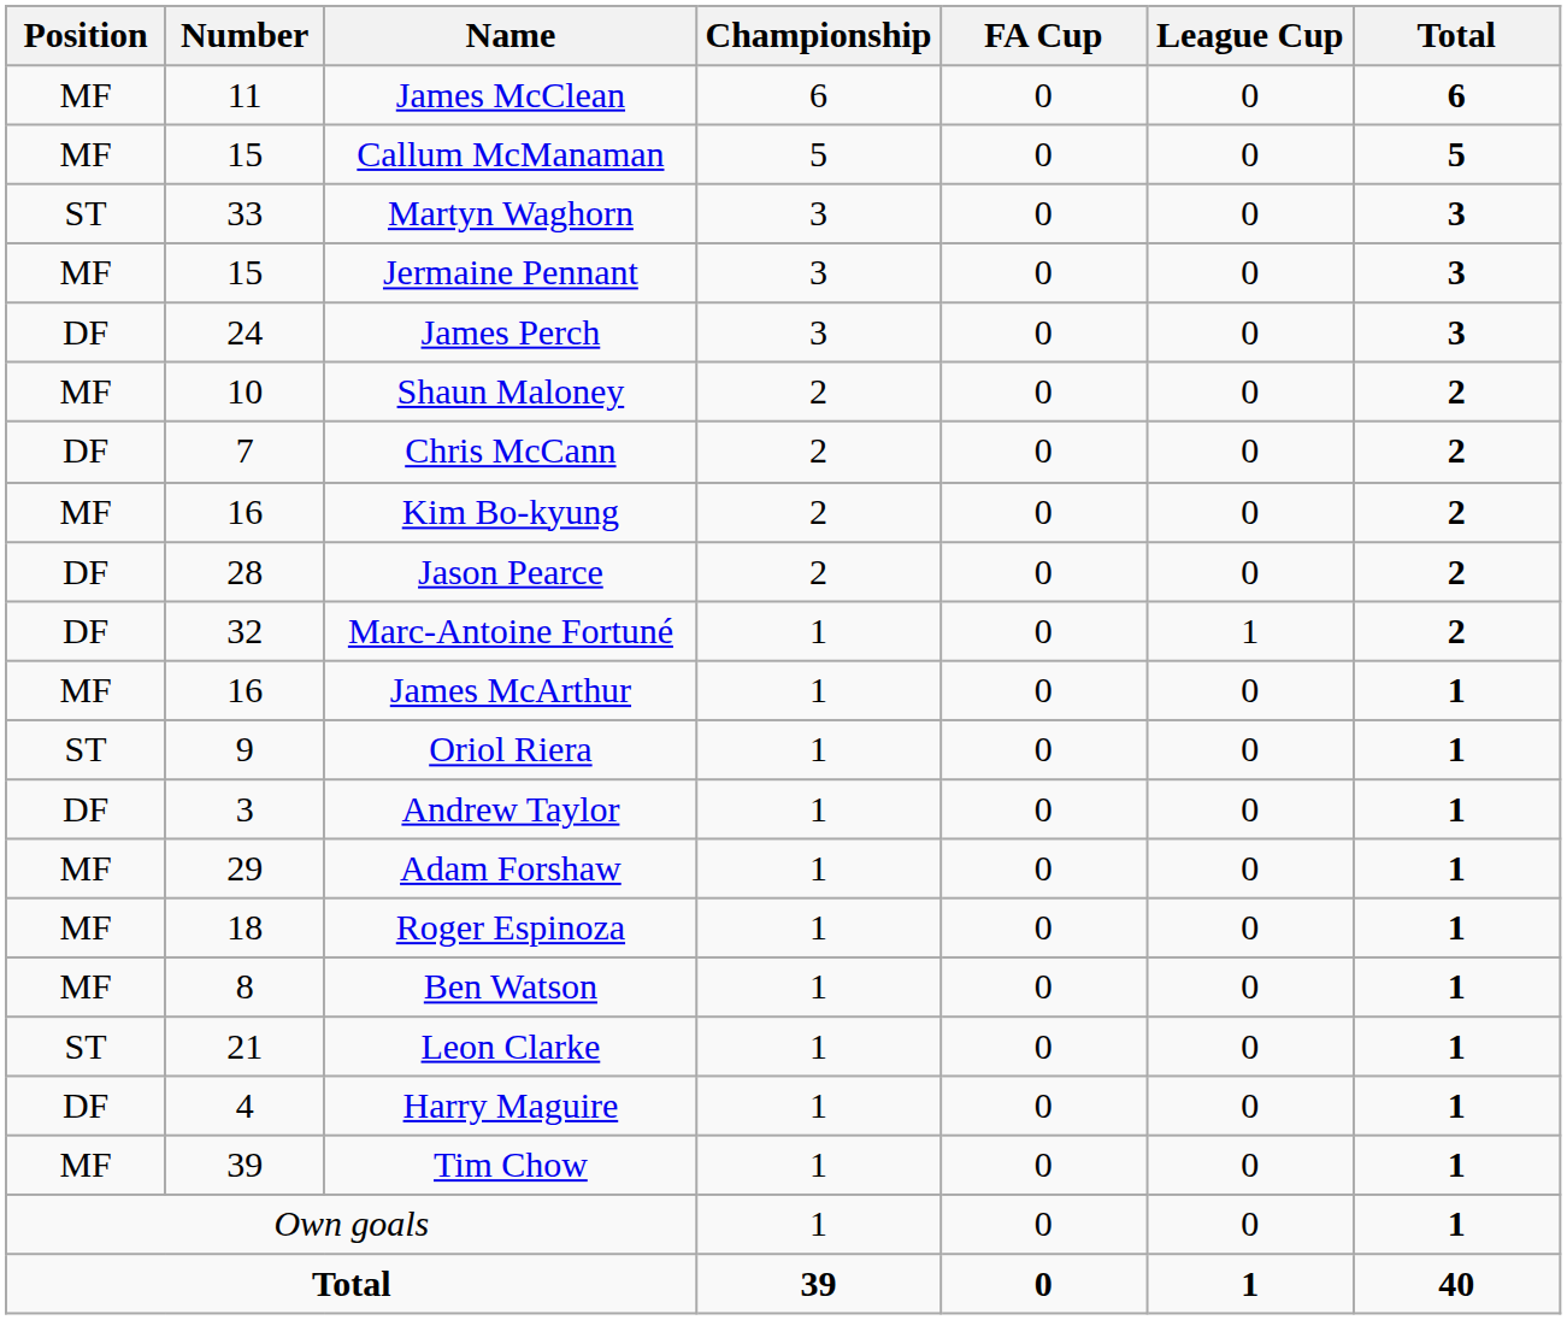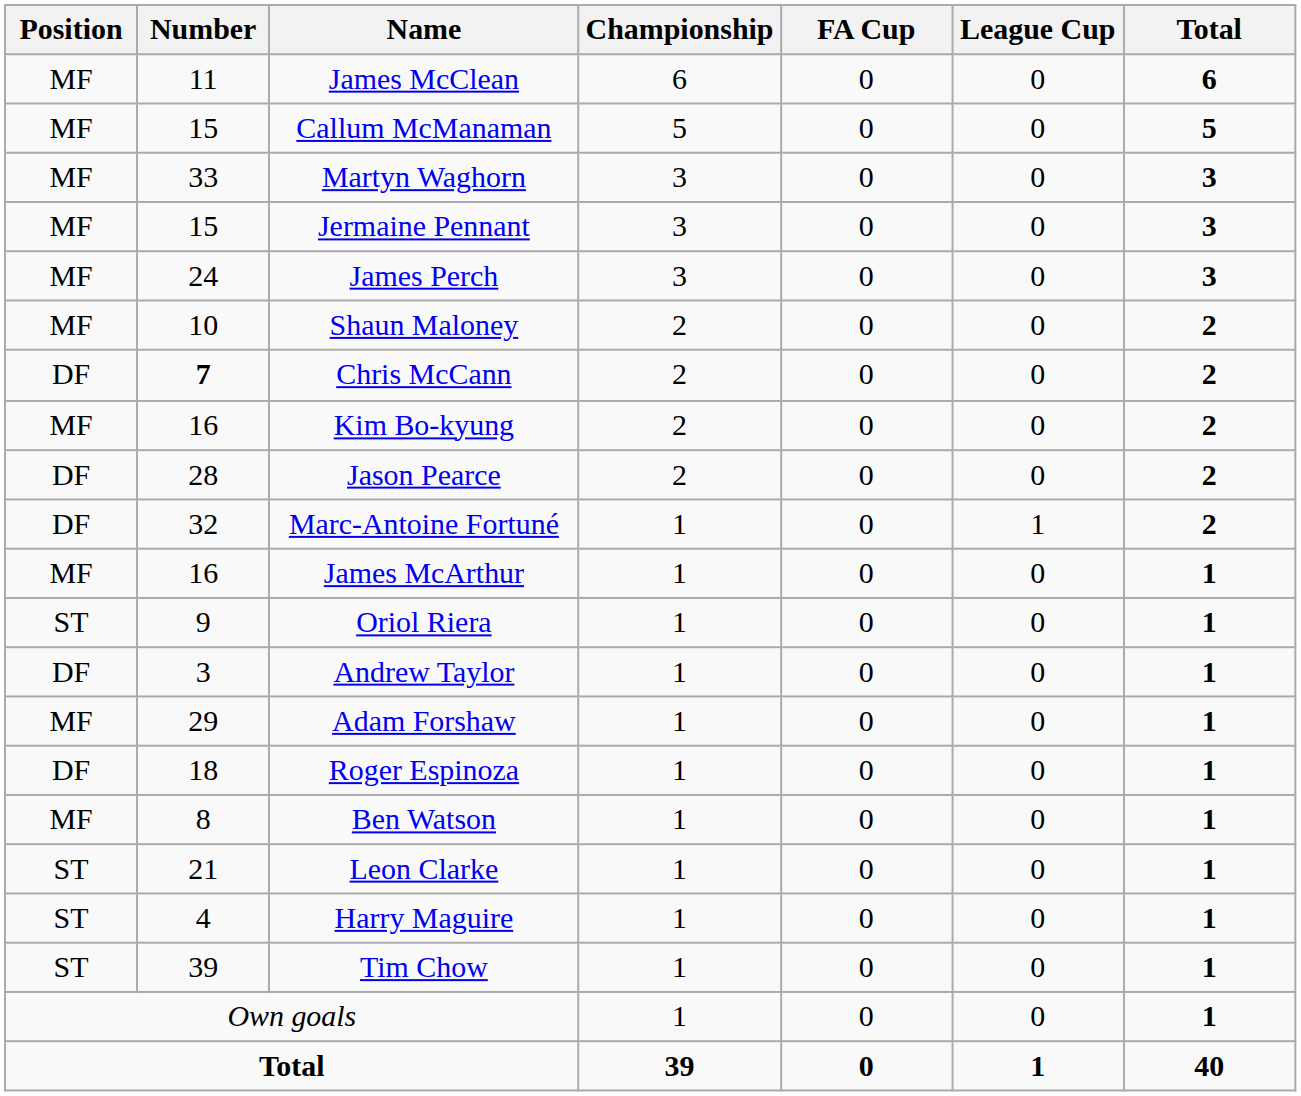Martyn Waghorn | Position: ST -> MF
James Perch | Position: DF -> MF
Chris McCann | Number: normal -> bold
Roger Espinoza | Position: MF -> DF
Harry Maguire | Position: DF -> ST
Tim Chow | Position: MF -> ST
